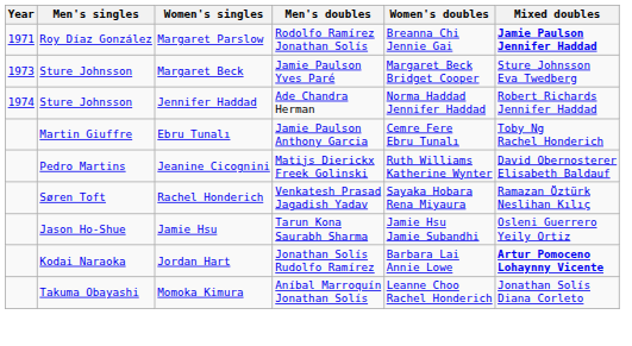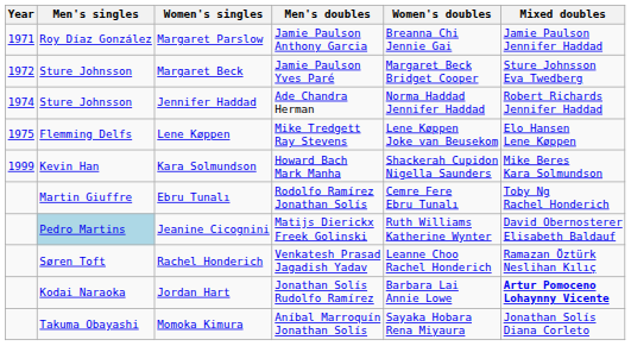Margaret Parslow | Men's doubles: Rodolfo Ramírez Jonathan Solís -> Jamie Paulson Anthony Garcia
Margaret Parslow | Mixed doubles: bold -> normal
Margaret Beck | Year: 1973 -> 1972
+ row: 1975 | Flemming Delfs | Lene Køppen | Mike Tredgett Ray Stevens | Lene Køppen Joke van Beusekom | Elo Hansen Lene Køppen
+ row: 1999 | Kevin Han | Kara Solmundson | Howard Bach Mark Manha | Shackerah Cupidon Nigella Saunders | Mike Beres Kara Solmundson
Ebru Tunalı | Men's doubles: Jamie Paulson Anthony Garcia -> Rodolfo Ramírez Jonathan Solís
Jeanine Cicognini | Men's singles: no background -> lightblue background
Rachel Honderich | Women's doubles: Sayaka Hobara Rena Miyaura -> Leanne Choo Rachel Honderich
- row: Jason Ho-Shue | Jamie Hsu | Tarun Kona Saurabh Sharma | Jamie Hsu Jamie Subandhi | Osleni Guerrero Yeily Ortiz
Momoka Kimura | Women's doubles: Leanne Choo Rachel Honderich -> Sayaka Hobara Rena Miyaura
